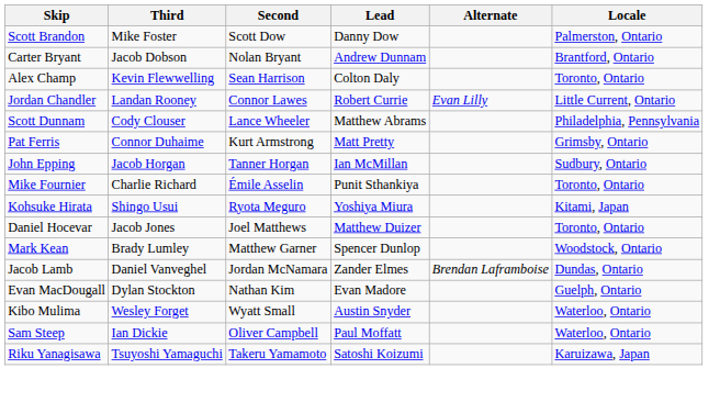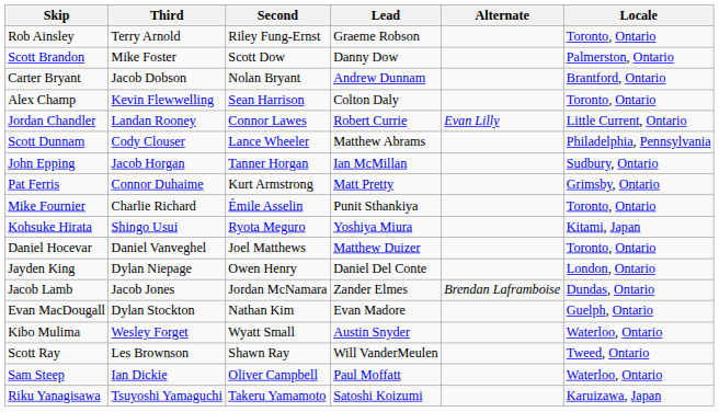+ row: Rob Ainsley | Terry Arnold | Riley Fung-Ernst | Graeme Robson | Toronto, Ontario
rows swapped: John Epping <-> Pat Ferris
Daniel Hocevar | Third: Jacob Jones -> Daniel Vanveghel
- row: Mark Kean | Brady Lumley | Matthew Garner | Spencer Dunlop | Woodstock, Ontario
+ row: Jayden King | Dylan Niepage | Owen Henry | Daniel Del Conte | London, Ontario
Jacob Lamb | Third: Daniel Vanveghel -> Jacob Jones
+ row: Scott Ray | Les Brownson | Shawn Ray | Will VanderMeulen | Tweed, Ontario
